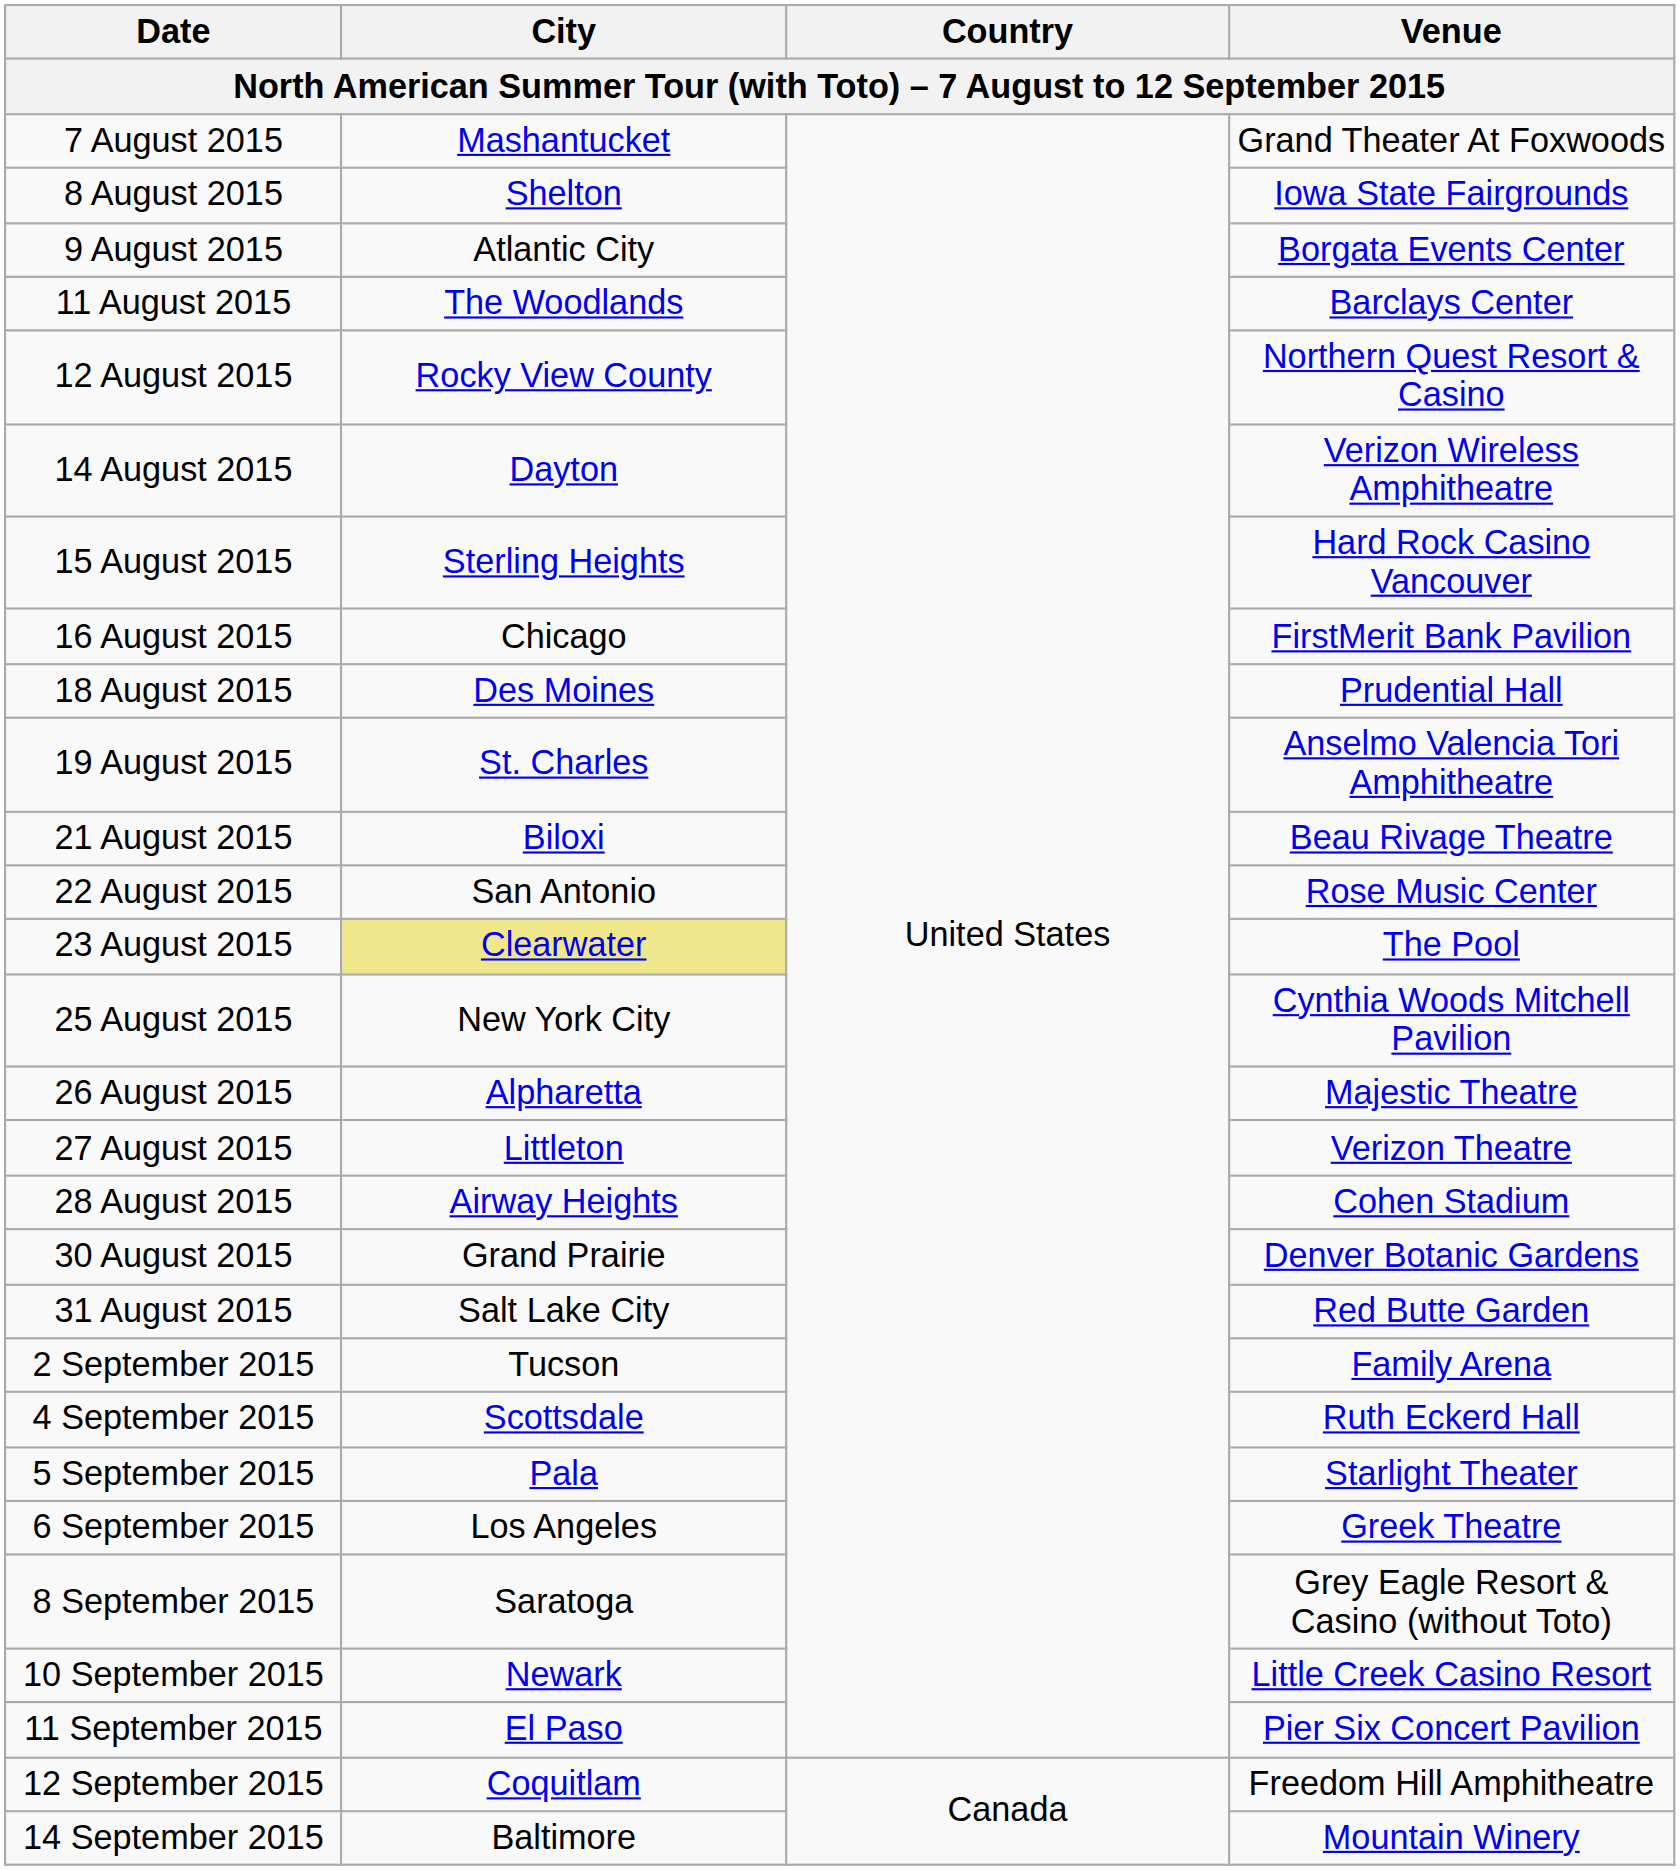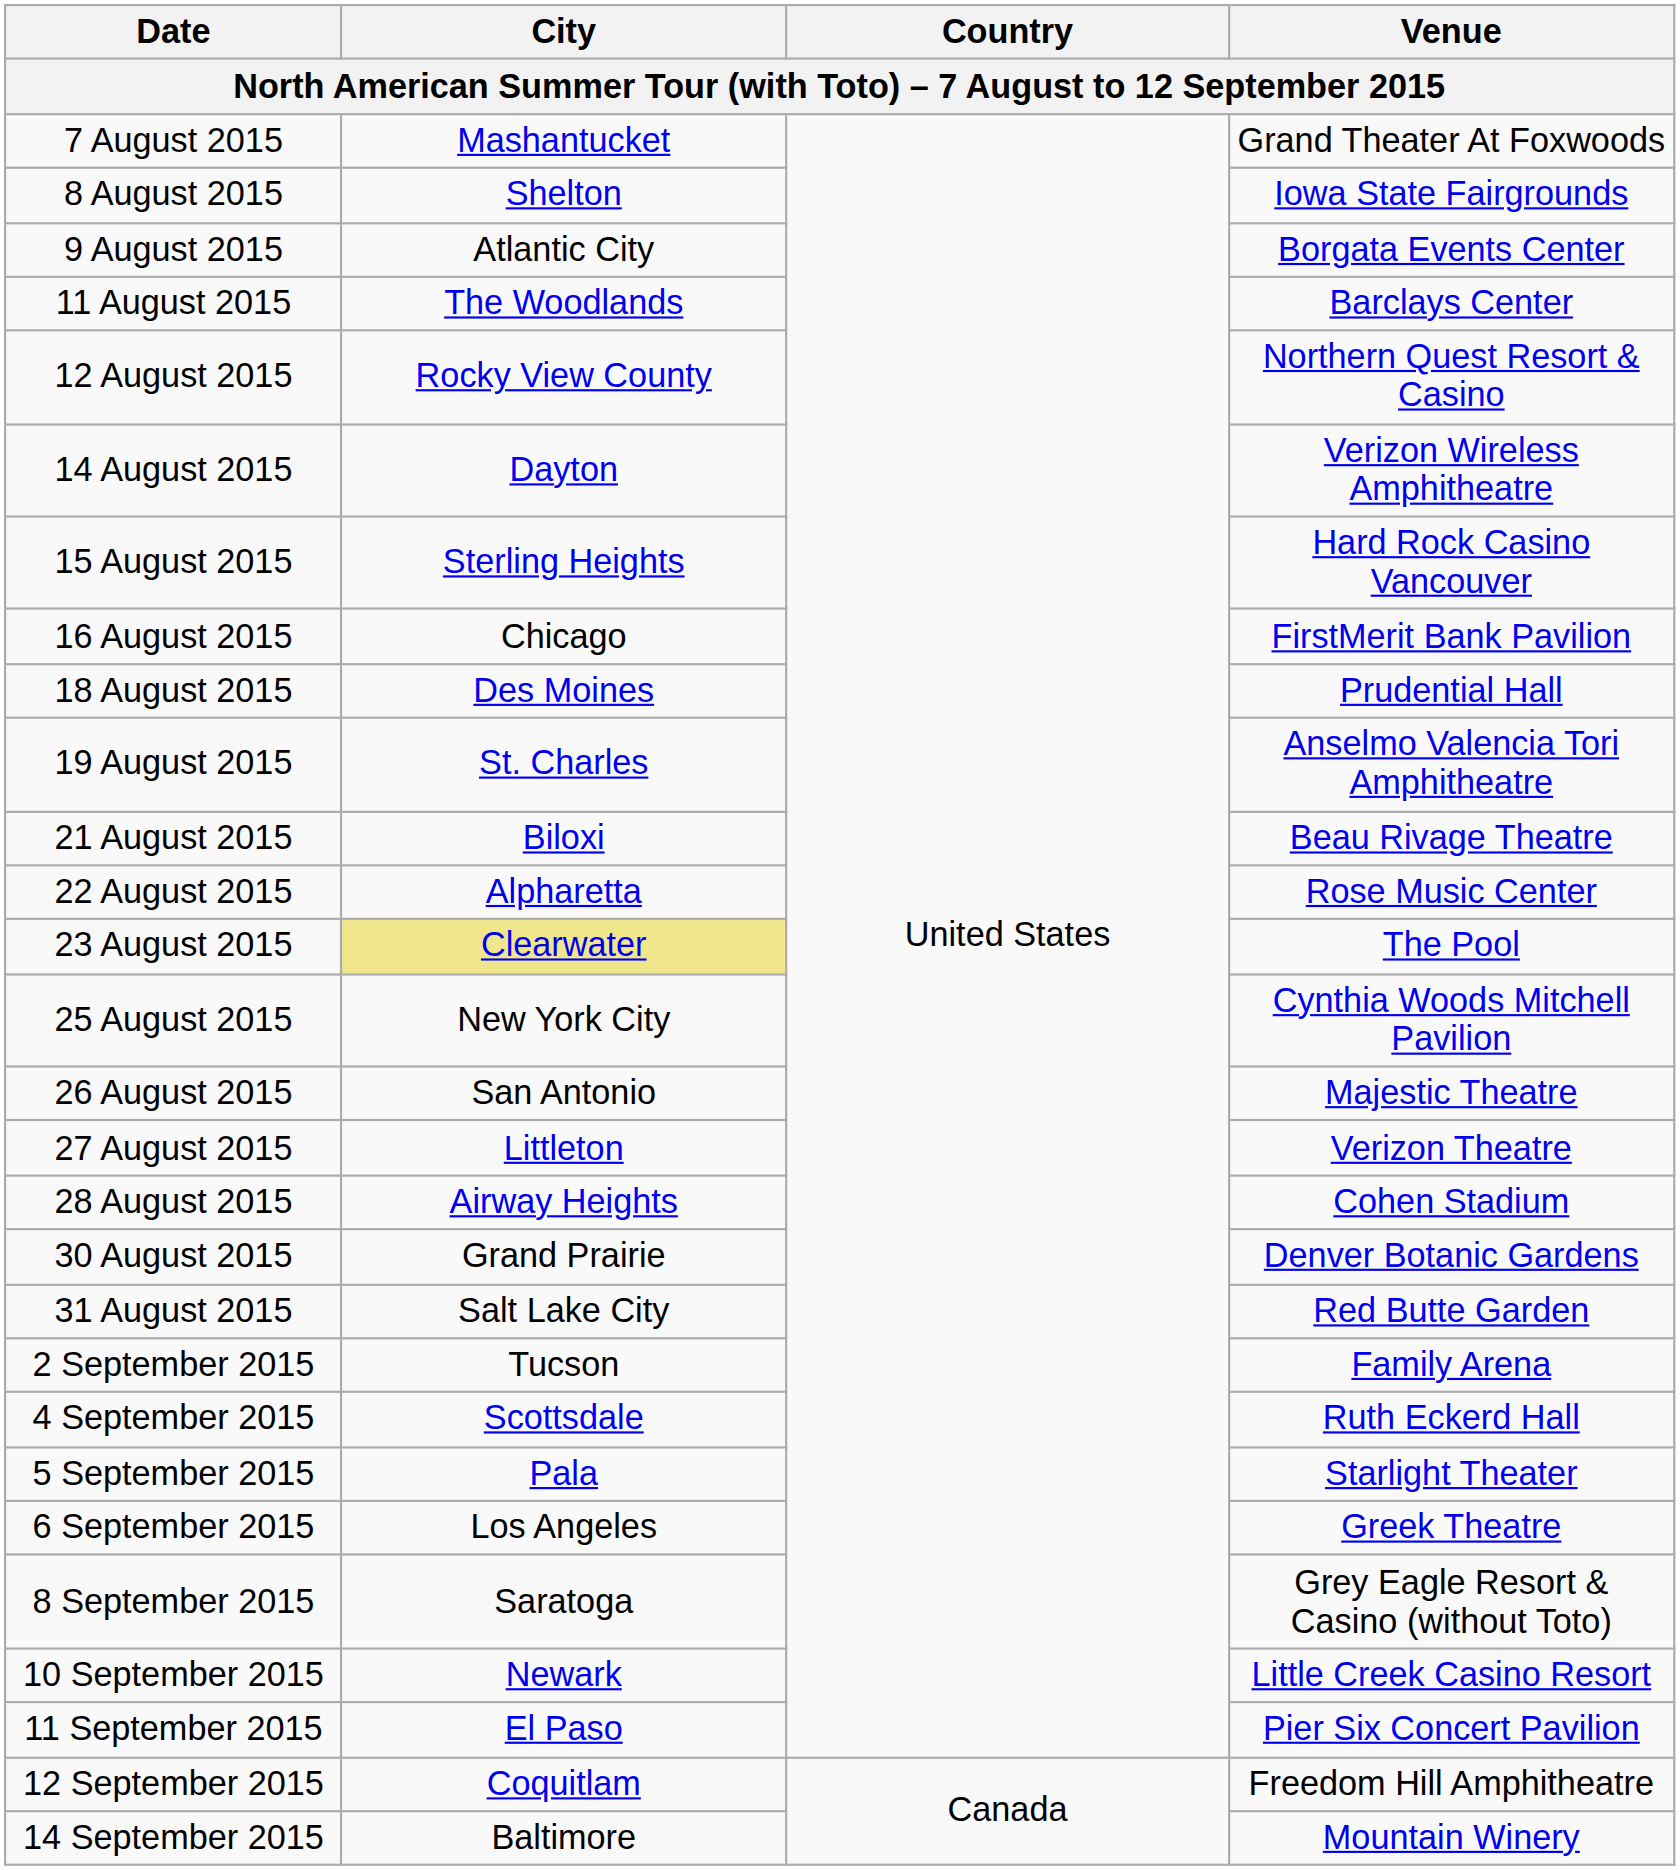22 August 2015 | City: San Antonio -> Alpharetta
26 August 2015 | City: Alpharetta -> San Antonio
